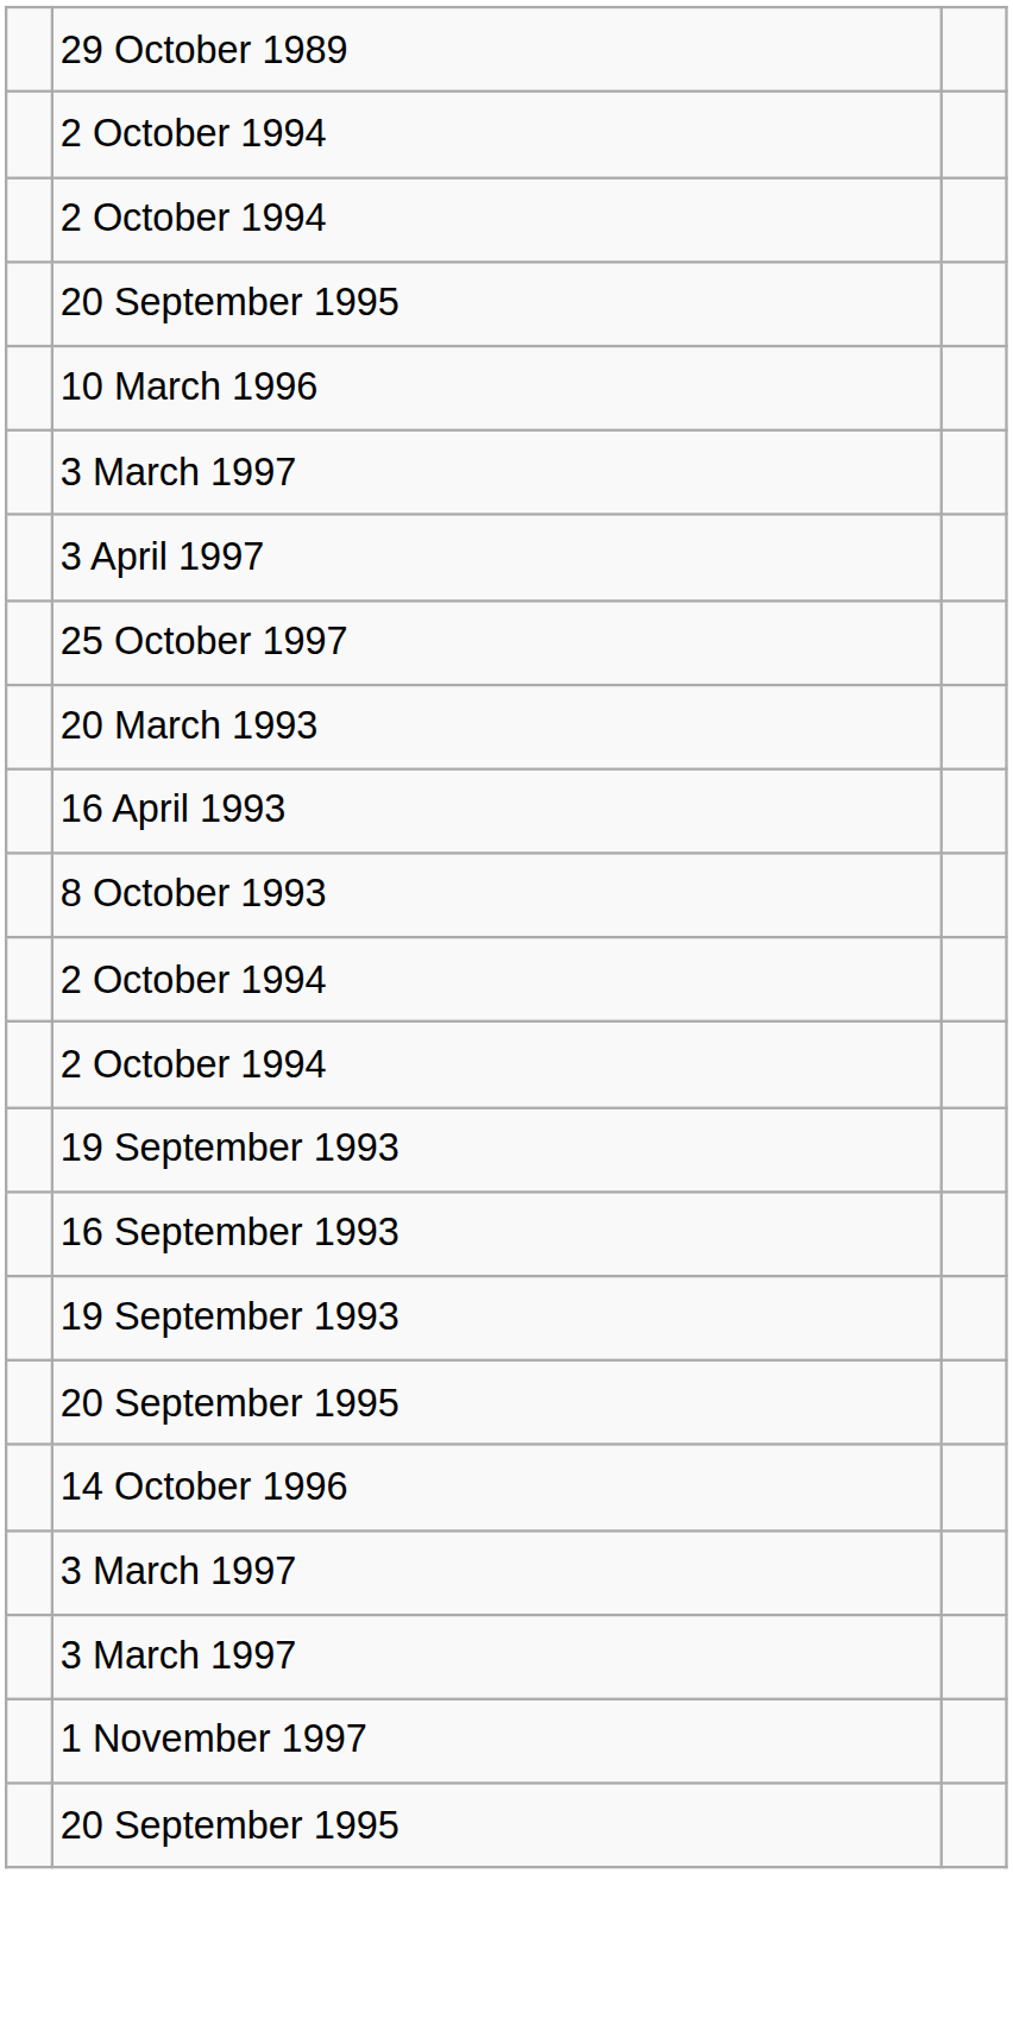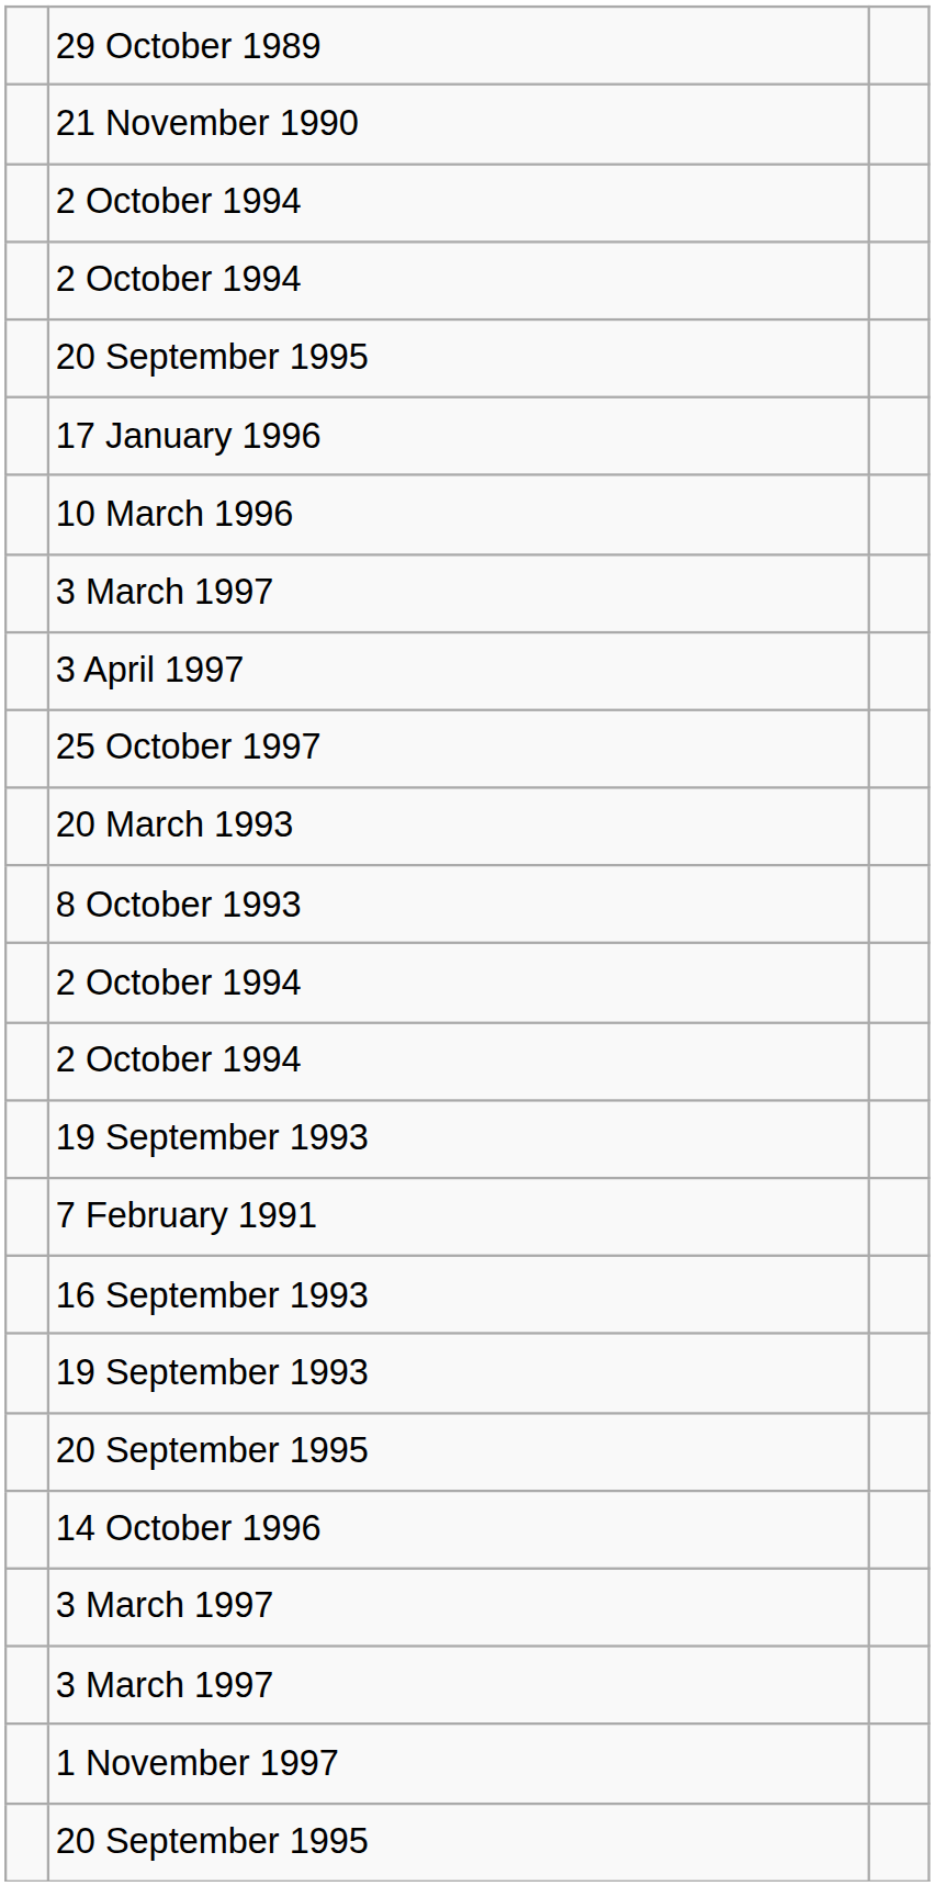+ row: 21 November 1990
+ row: 17 January 1996
- row: 16 April 1993
+ row: 7 February 1991
